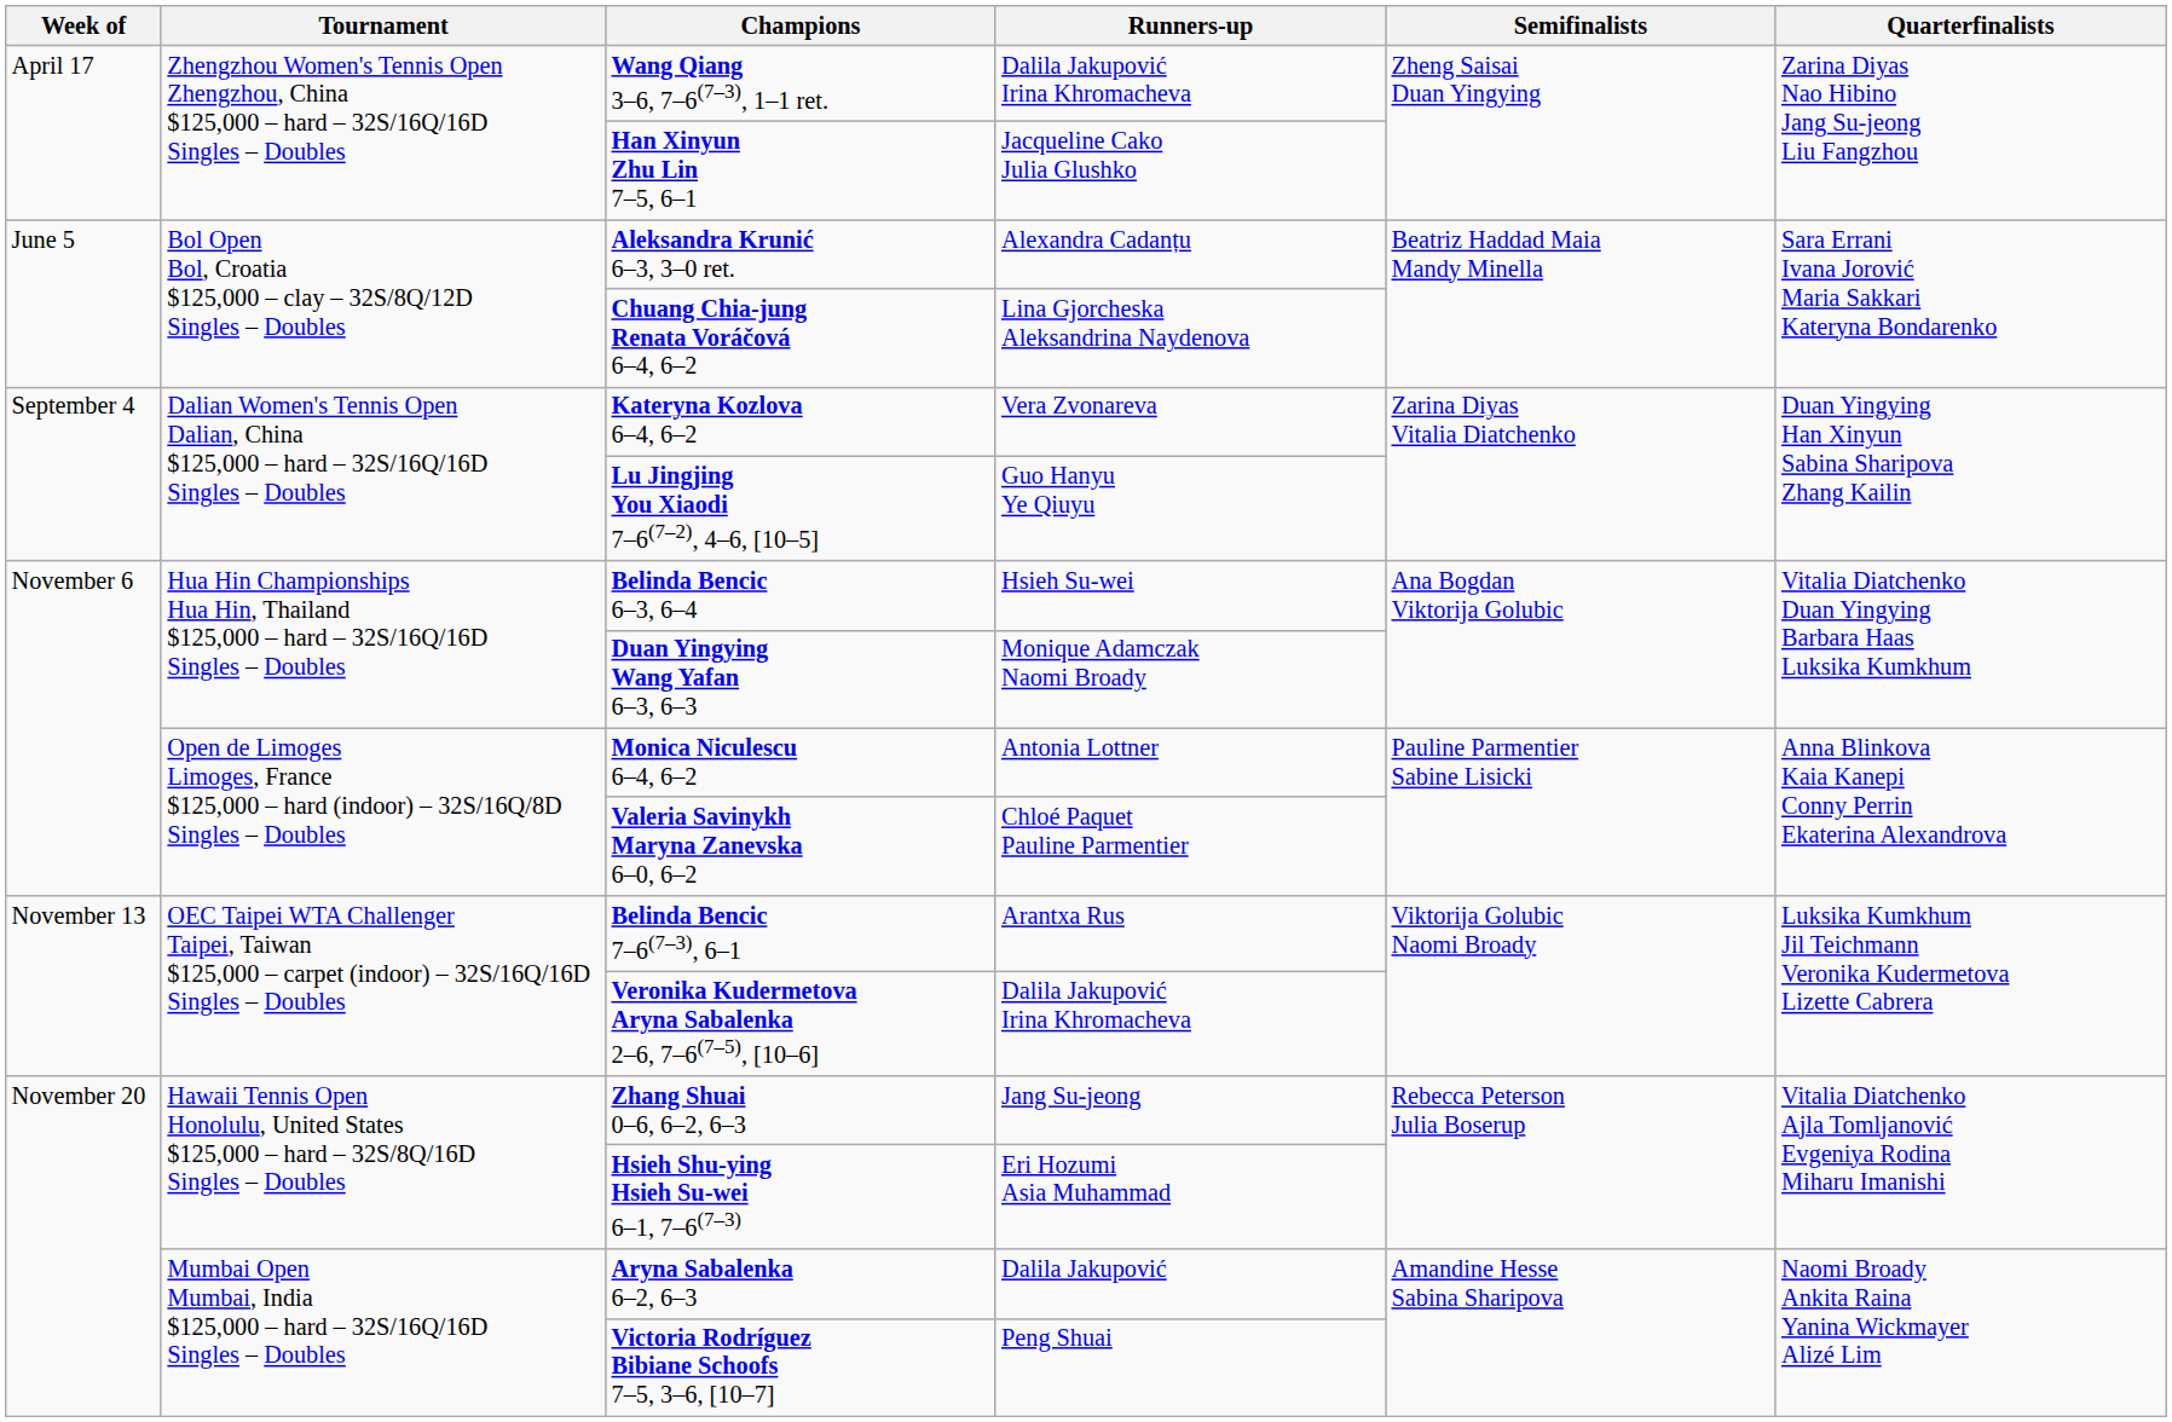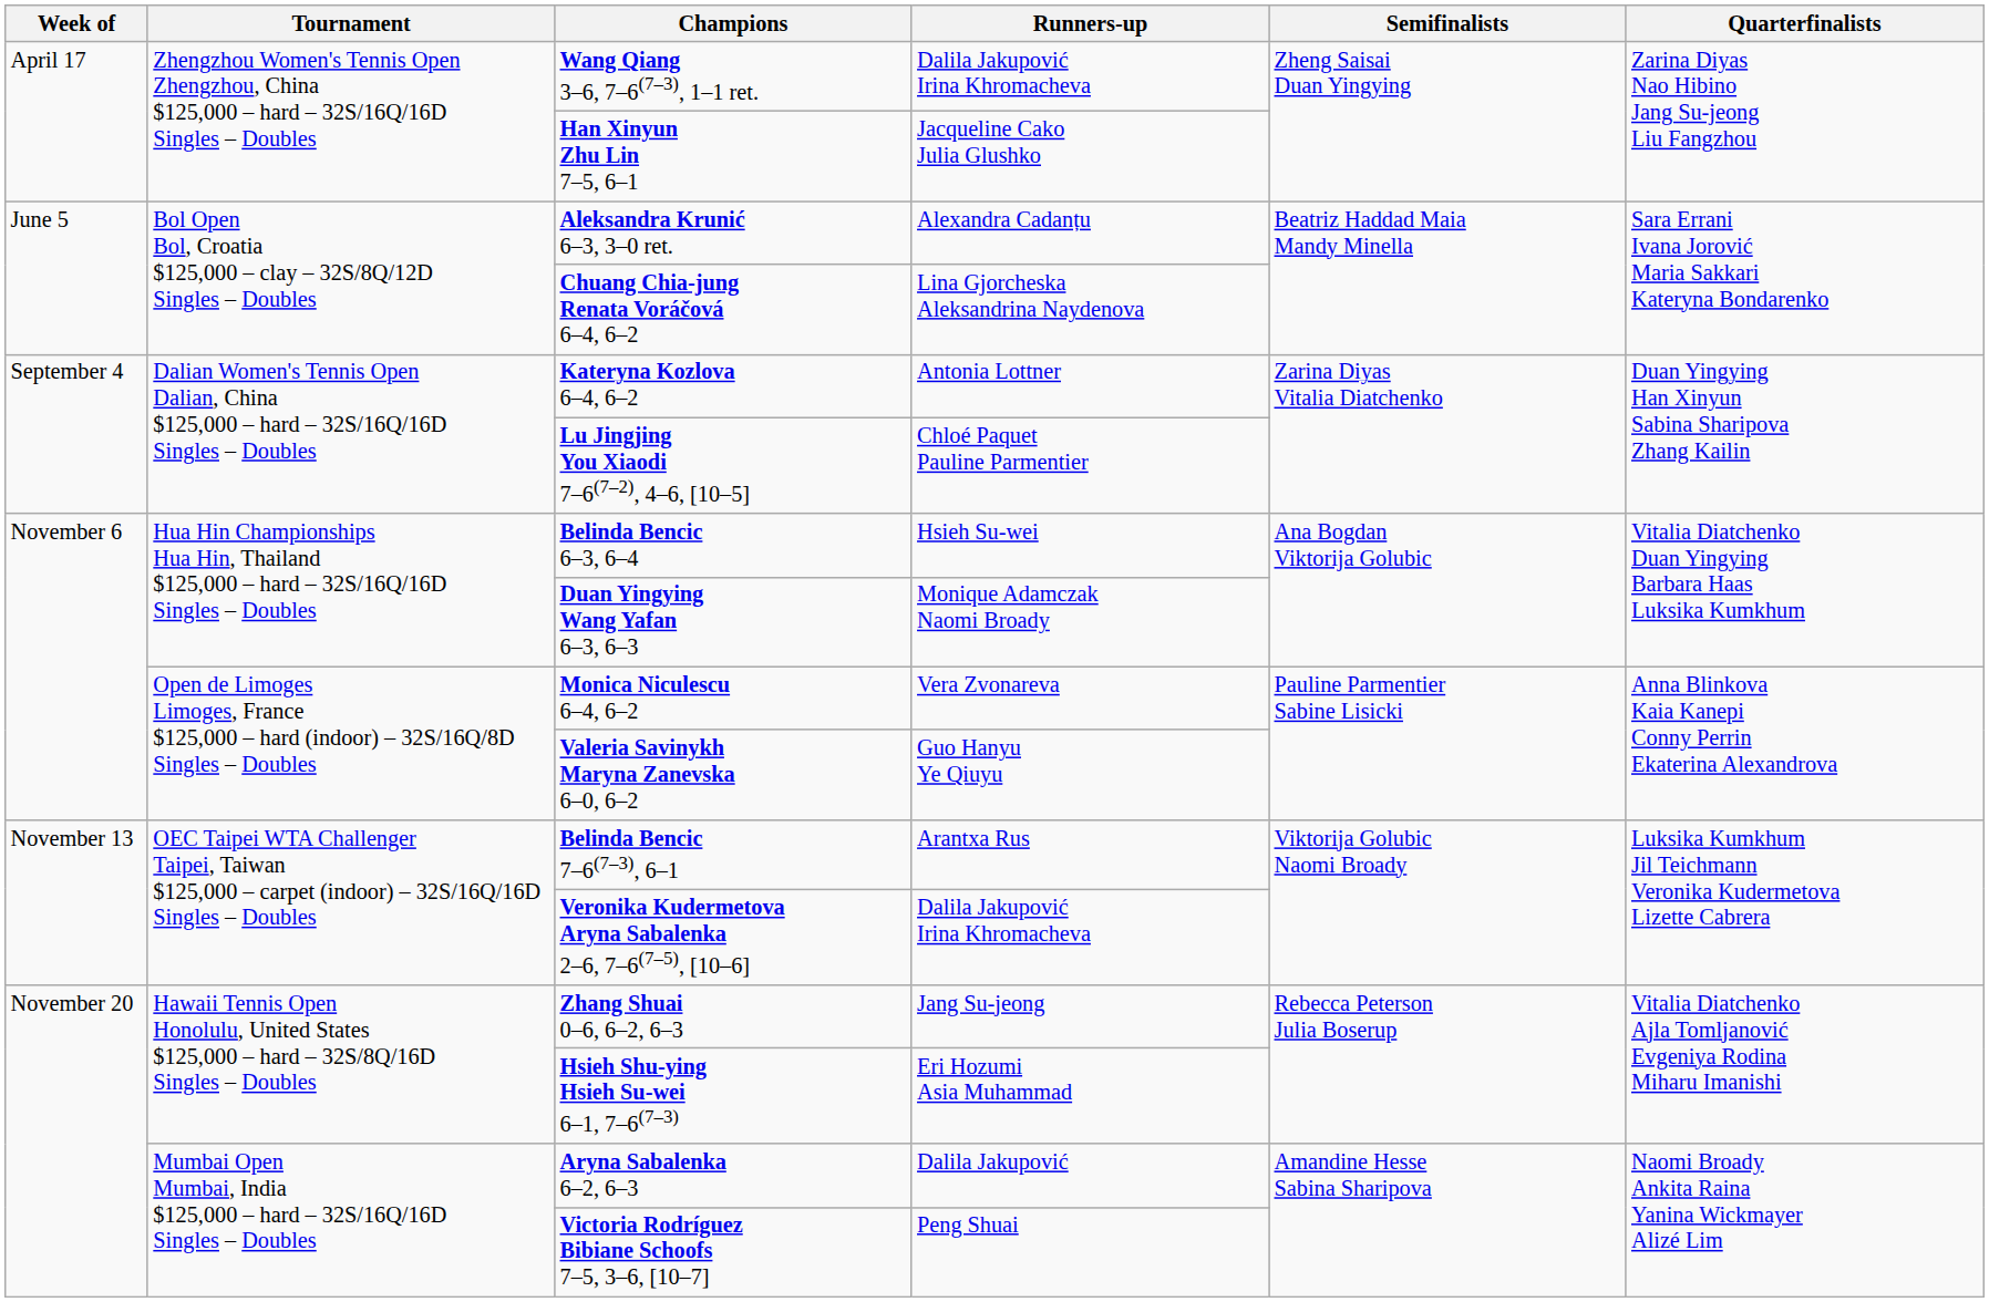Kateryna Kozlova 6–4, 6–2 | Runners-up: Vera Zvonareva -> Antonia Lottner
Lu Jingjing You Xiaodi 7–6(7–2), 4–6, [10–5] | Runners-up: Guo Hanyu Ye Qiuyu -> Chloé Paquet Pauline Parmentier
Monica Niculescu 6–4, 6–2 | Runners-up: Antonia Lottner -> Vera Zvonareva
Valeria Savinykh Maryna Zanevska 6–0, 6–2 | Runners-up: Chloé Paquet Pauline Parmentier -> Guo Hanyu Ye Qiuyu
